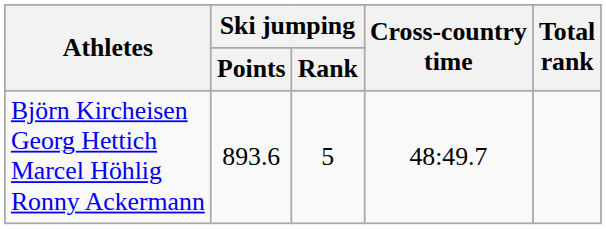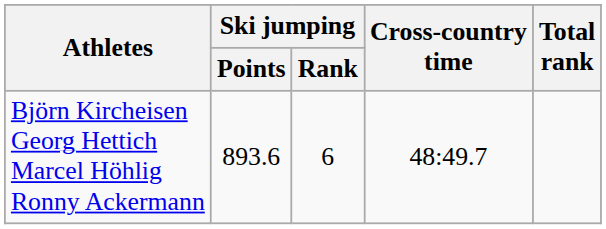Björn Kircheisen Georg Hettich Marcel Höhlig Ronny Ackermann | Ski jumping / Rank: 5 -> 6
